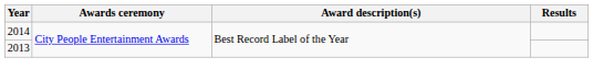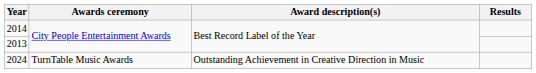+ row: 2024 | TurnTable Music Awards | Outstanding Achievement in Creative Direction in Music
